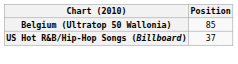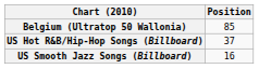+ row: US Smooth Jazz Songs (Billboard) | 16
